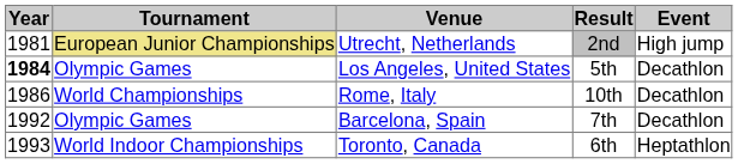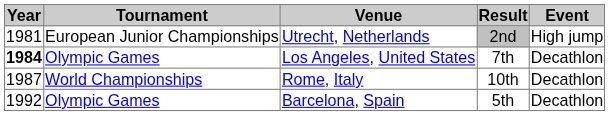Utrecht, Netherlands | Tournament: khaki background -> no background
Los Angeles, United States | Result: 5th -> 7th
Rome, Italy | Year: 1986 -> 1987
Barcelona, Spain | Result: 7th -> 5th
- row: 1993 | World Indoor Championships | Toronto, Canada | 6th | Heptathlon
